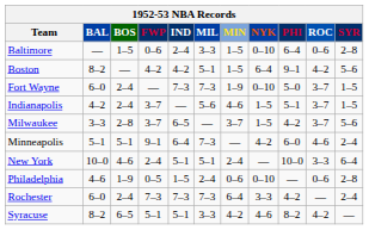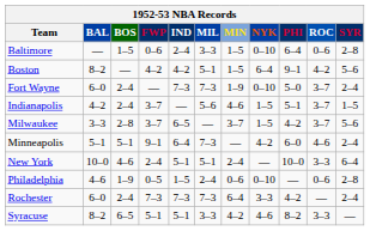Fort Wayne | SYR: 1–5 -> 2–4
Syracuse | ROC: 4–2 -> 3–3
